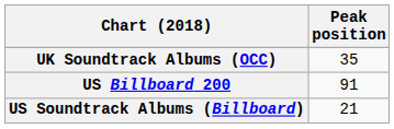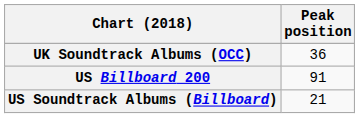UK Soundtrack Albums (OCC) | Peak position: 35 -> 36
